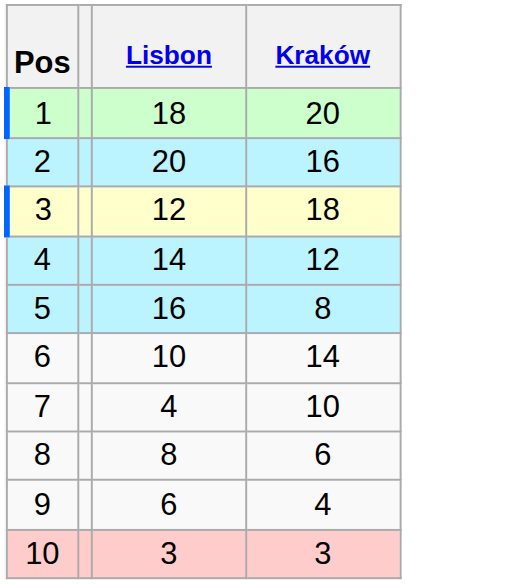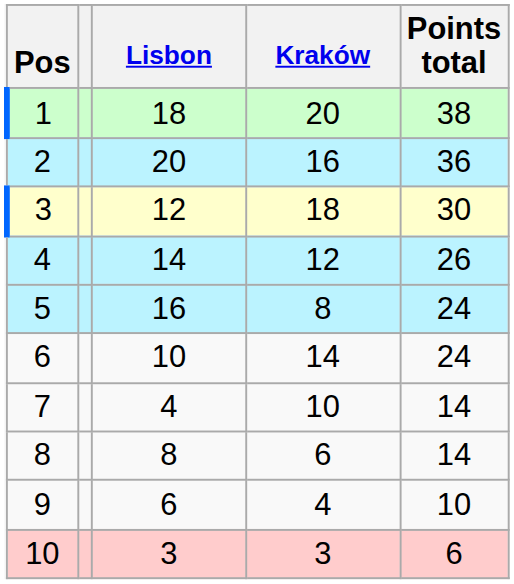+ column: Points total | 38 | 36 | 30 | 26 | 24 | 24 | 14 | 14 | 10 | 6
